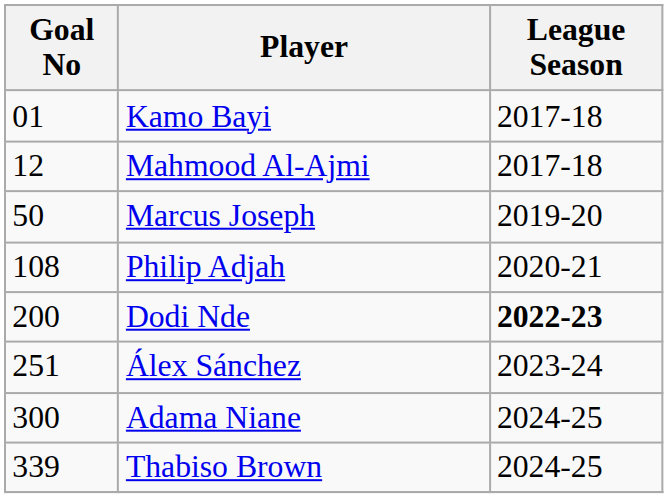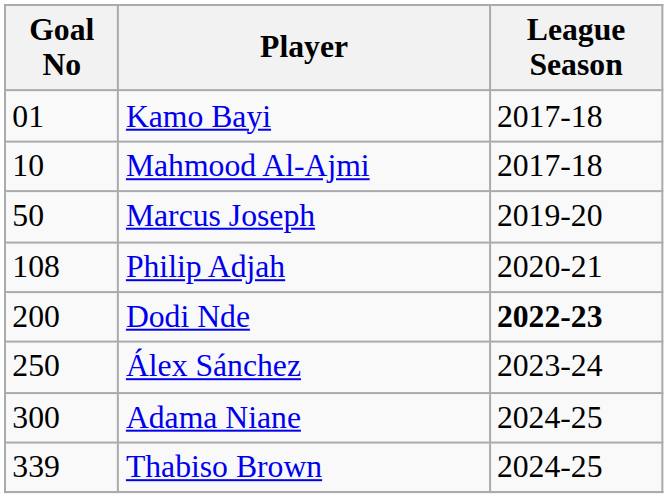Mahmood Al-Ajmi | Goal No: 12 -> 10
Álex Sánchez | Goal No: 251 -> 250
